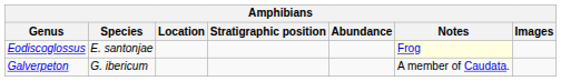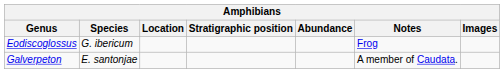Eodiscoglossus | Species: E. santonjae -> G. ibericum
Eodiscoglossus | Notes: lightyellow background -> no background
Galverpeton | Species: G. ibericum -> E. santonjae
